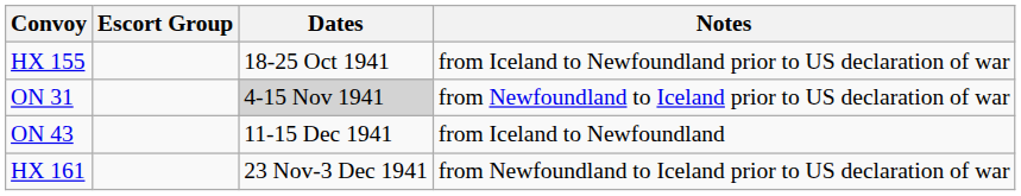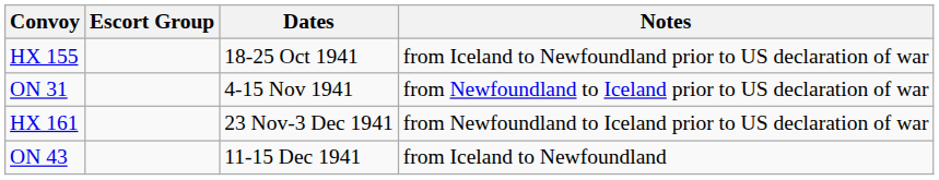ON 31 | Dates: lightgrey background -> no background
rows swapped: HX 161 <-> ON 43
